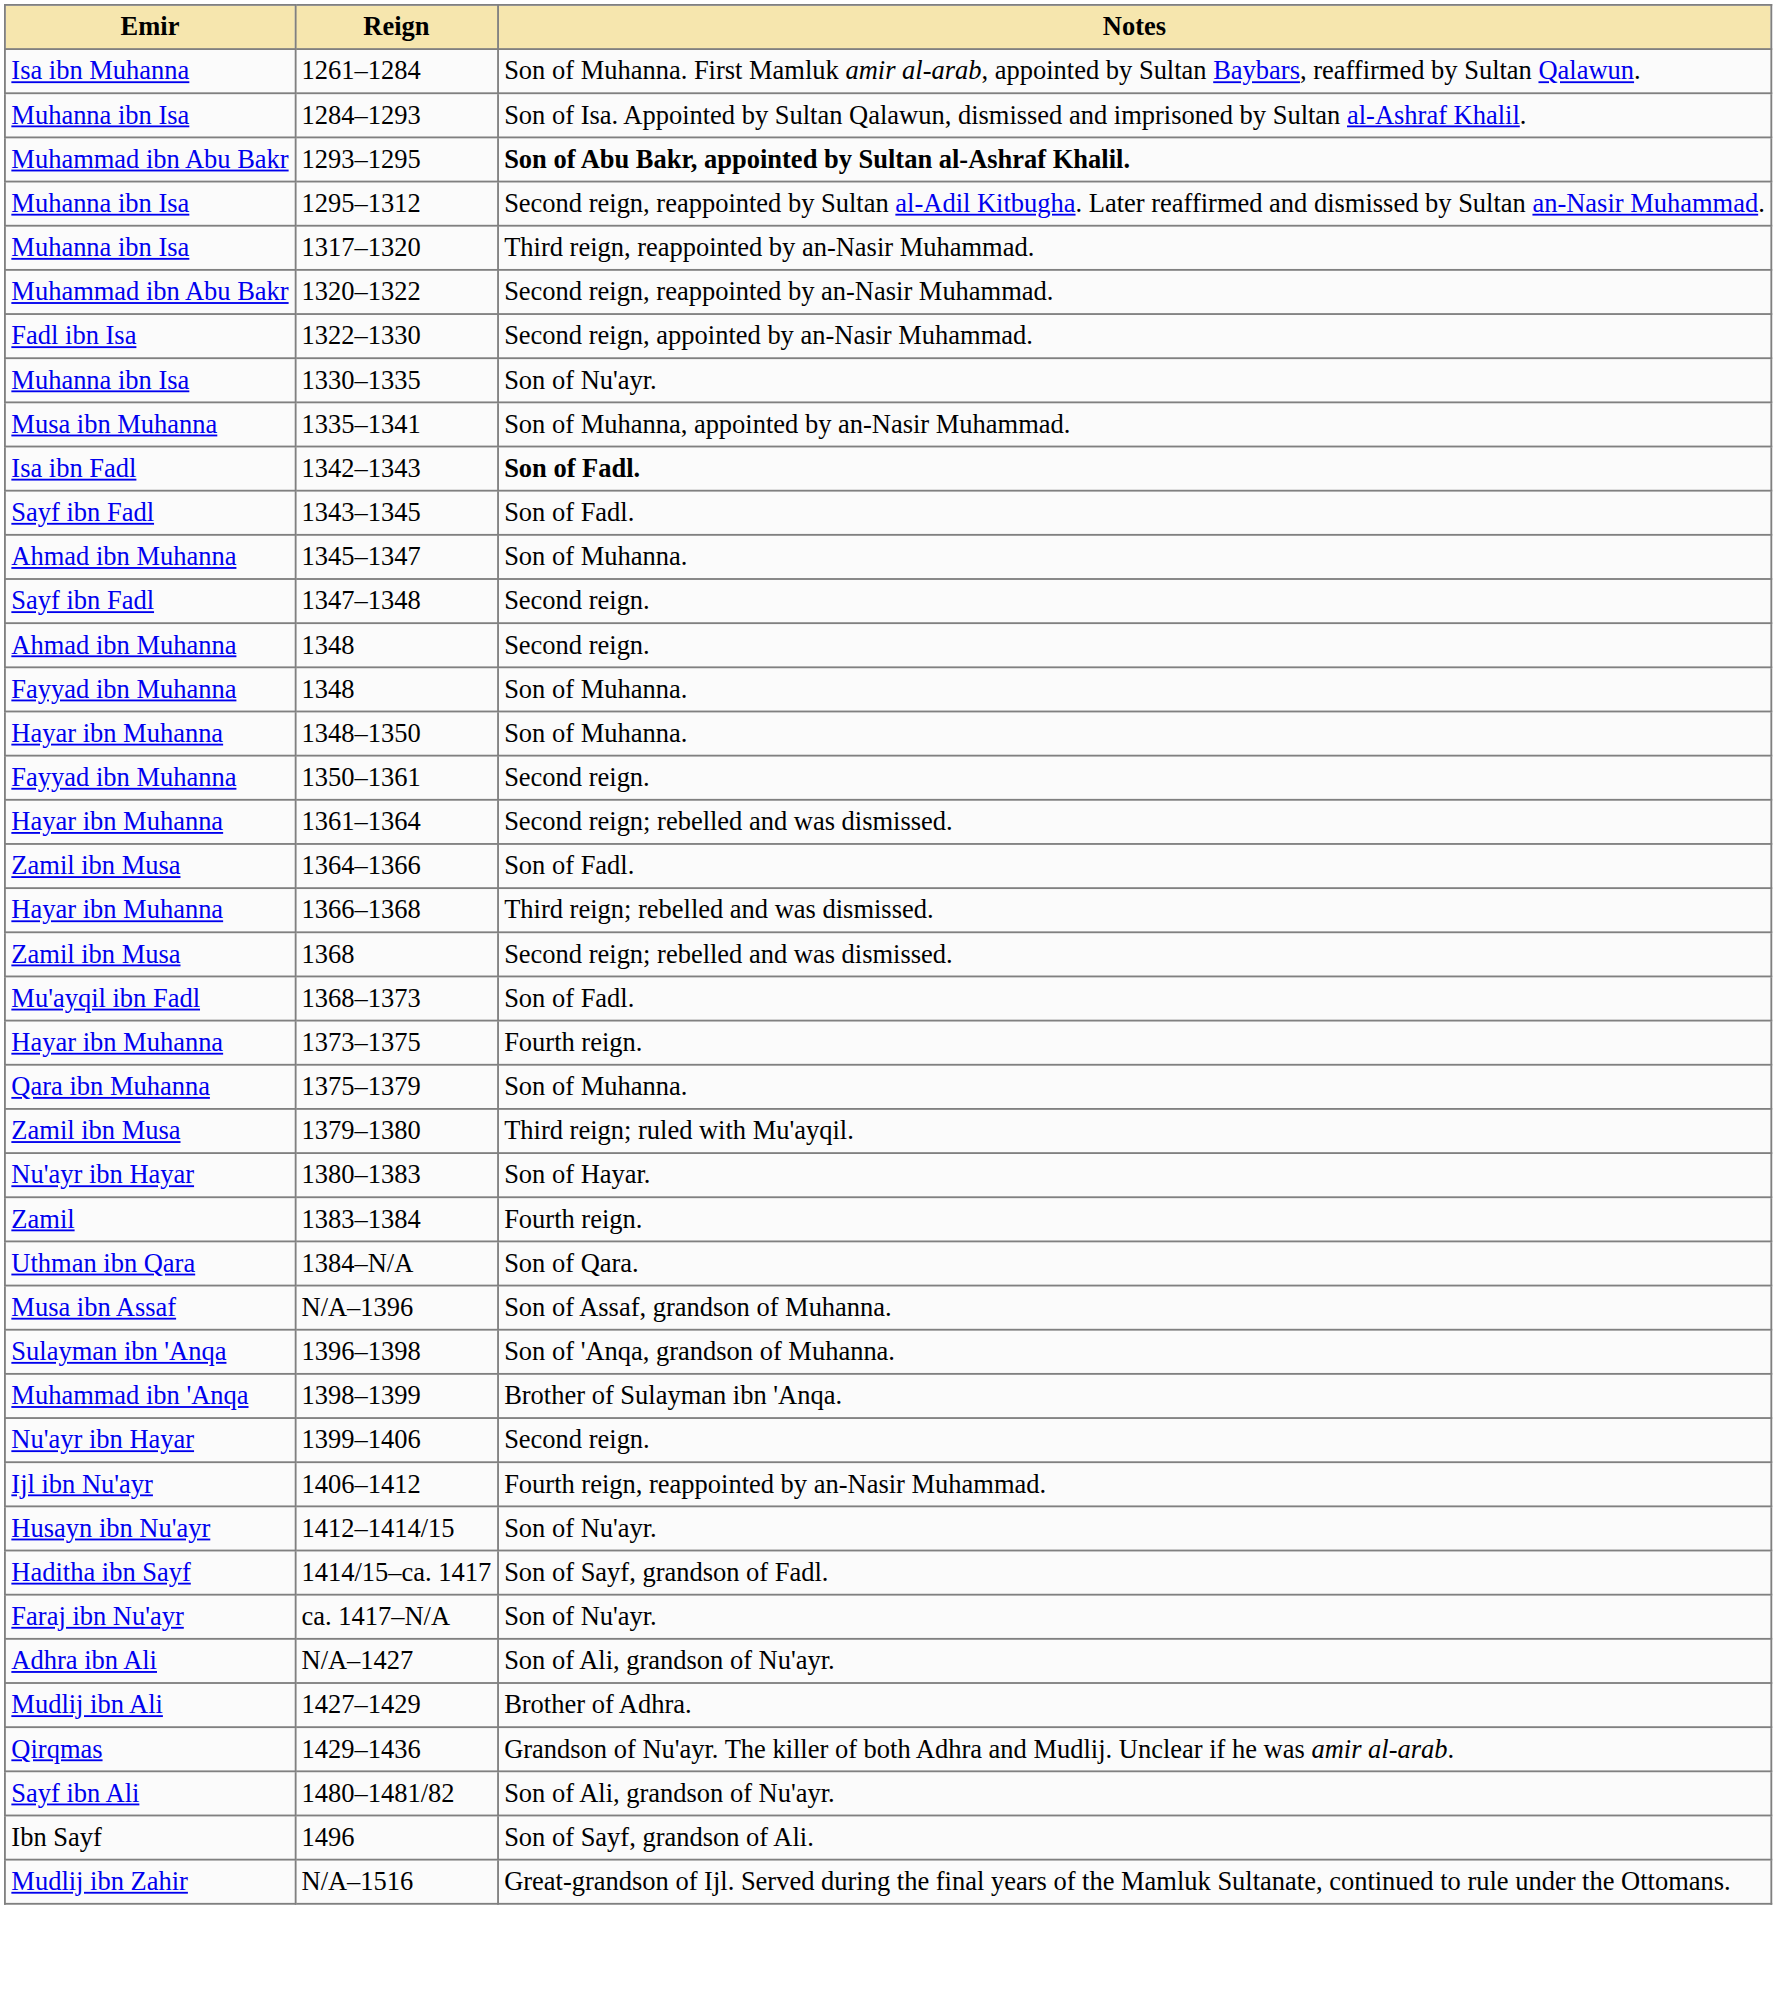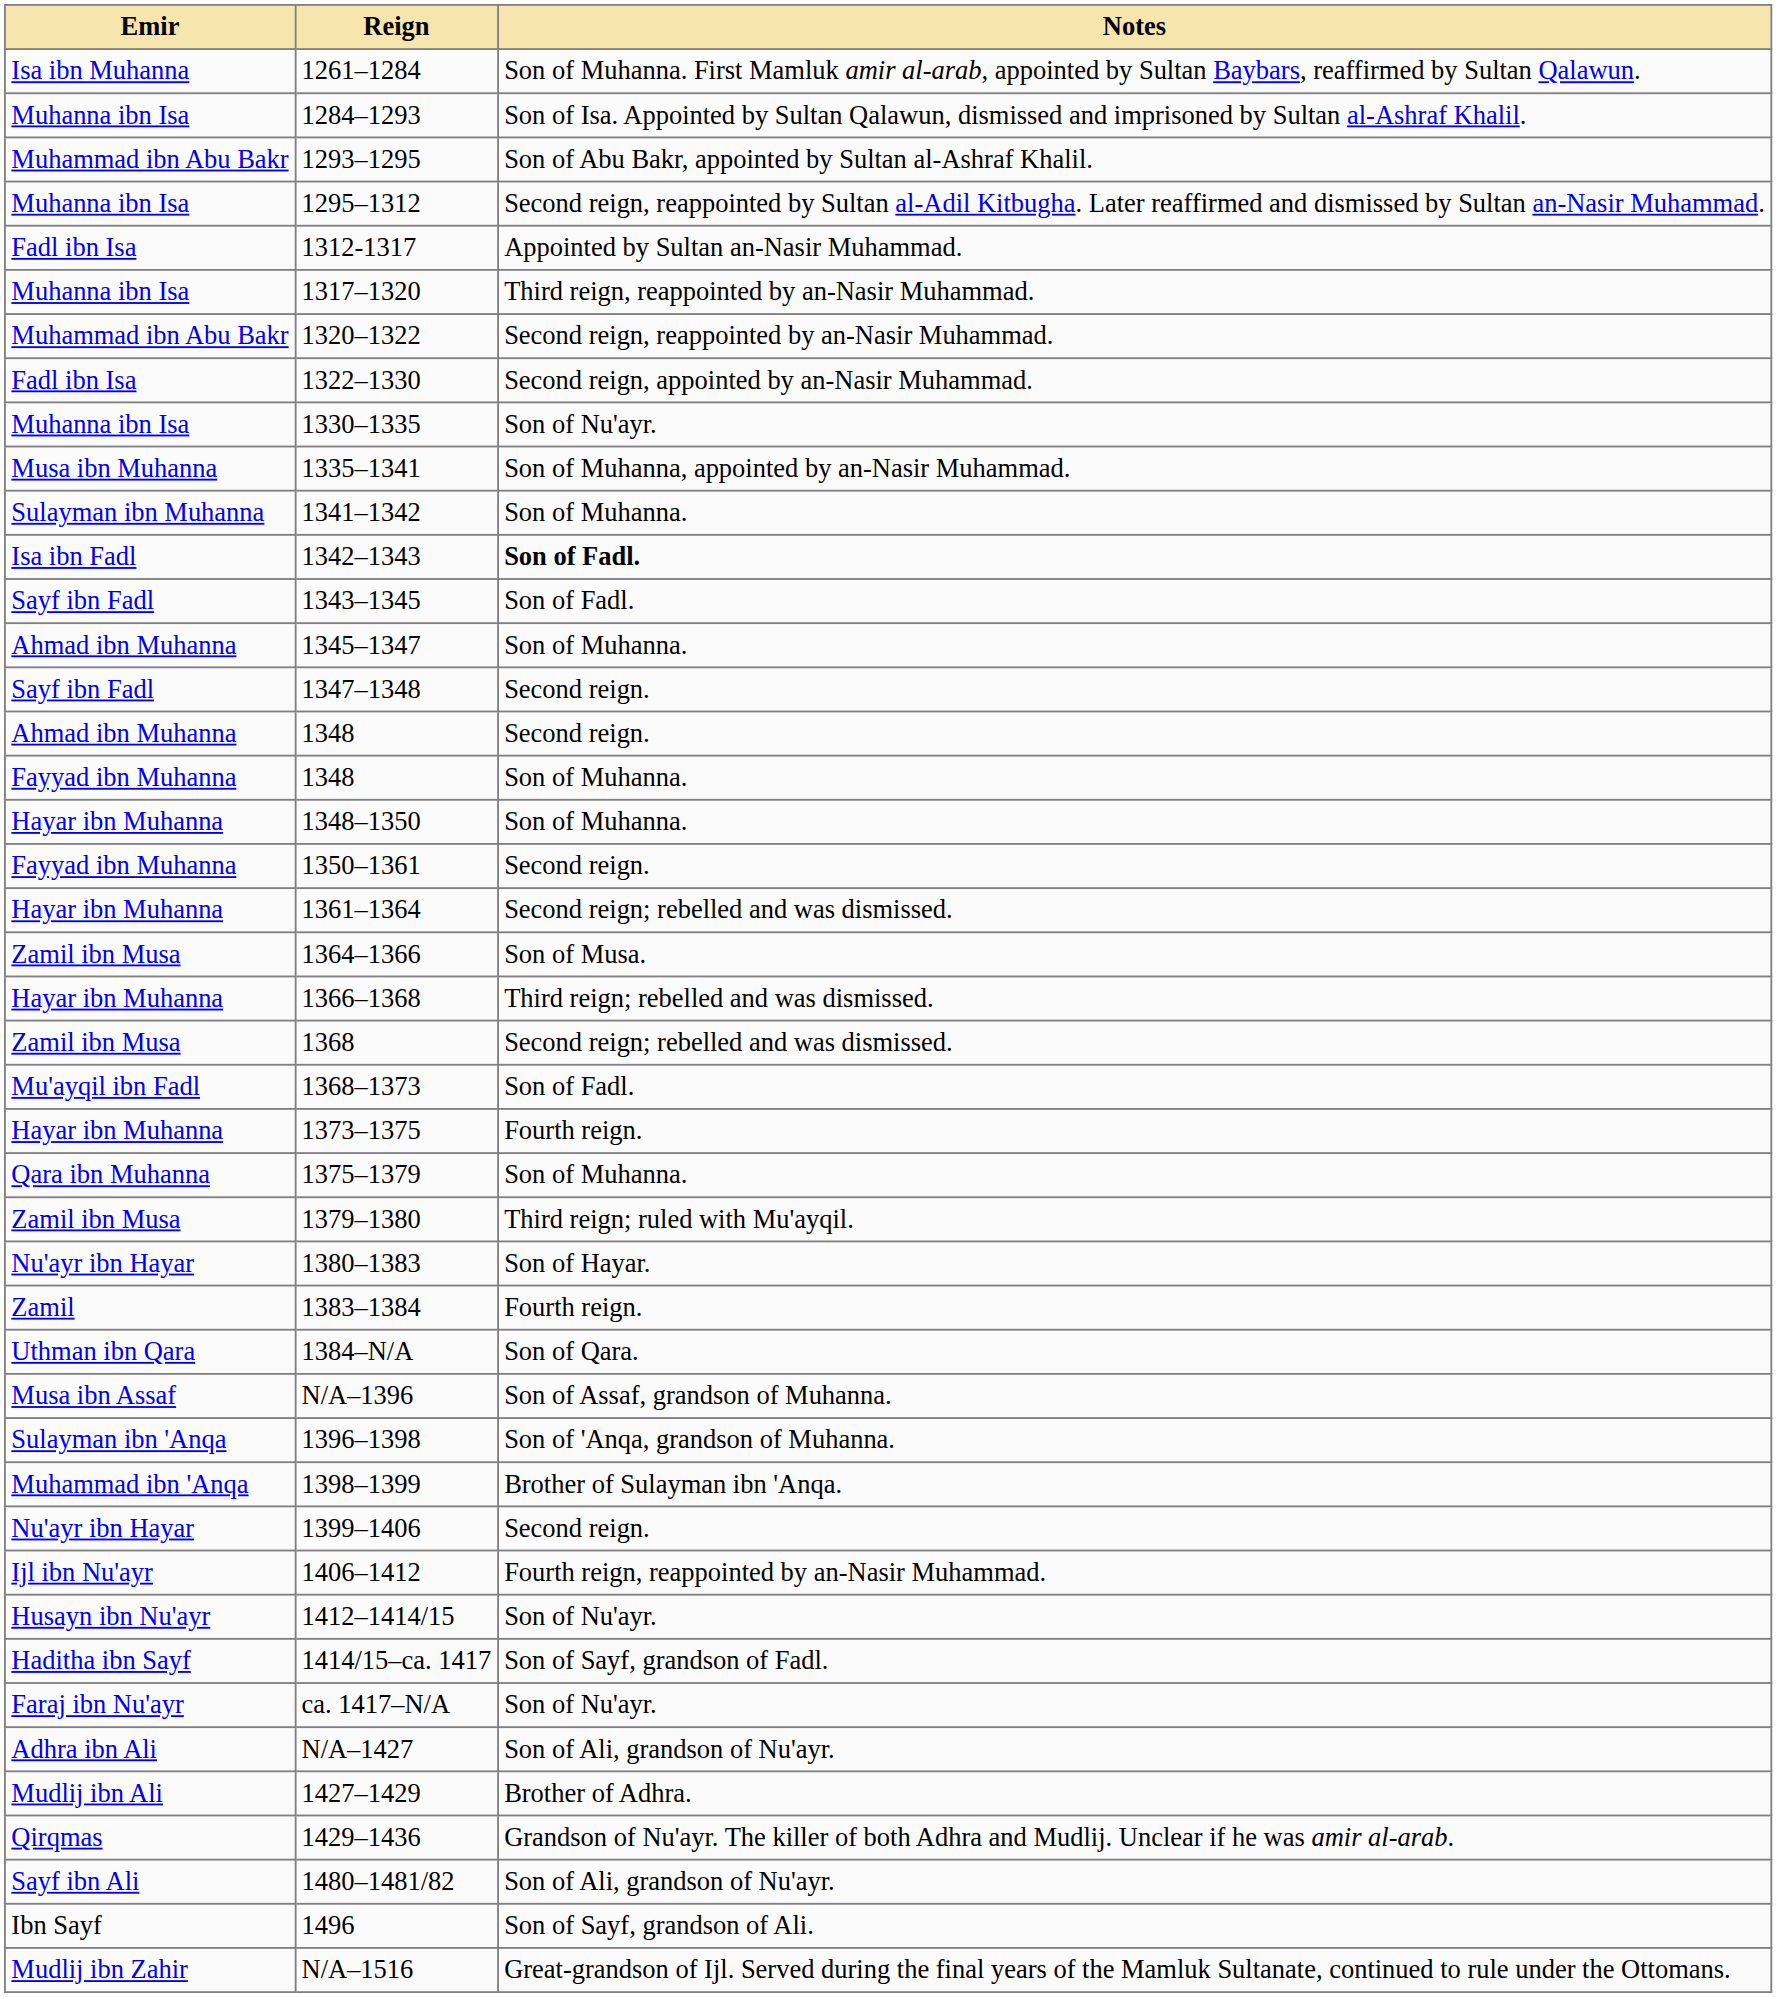1293–1295 | Notes: bold -> normal
+ row: Fadl ibn Isa | 1312-1317 | Appointed by Sultan an-Nasir Muhammad.
+ row: Sulayman ibn Muhanna | 1341–1342 | Son of Muhanna.
1364–1366 | Notes: Son of Fadl. -> Son of Musa.
